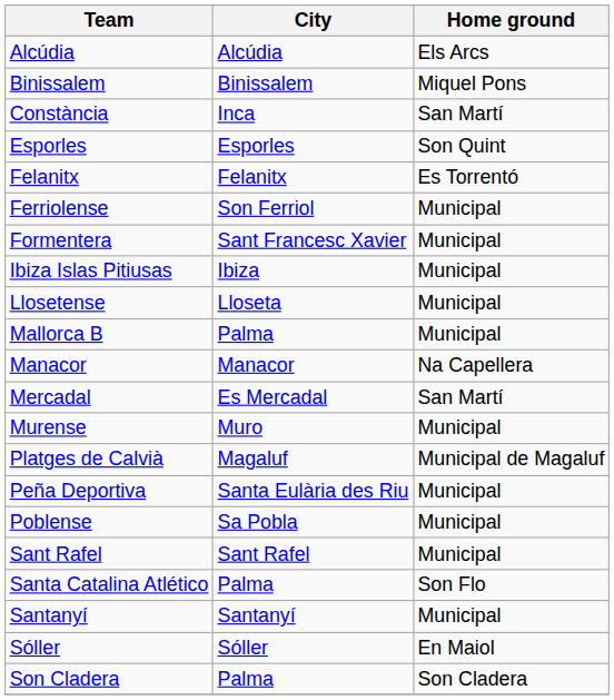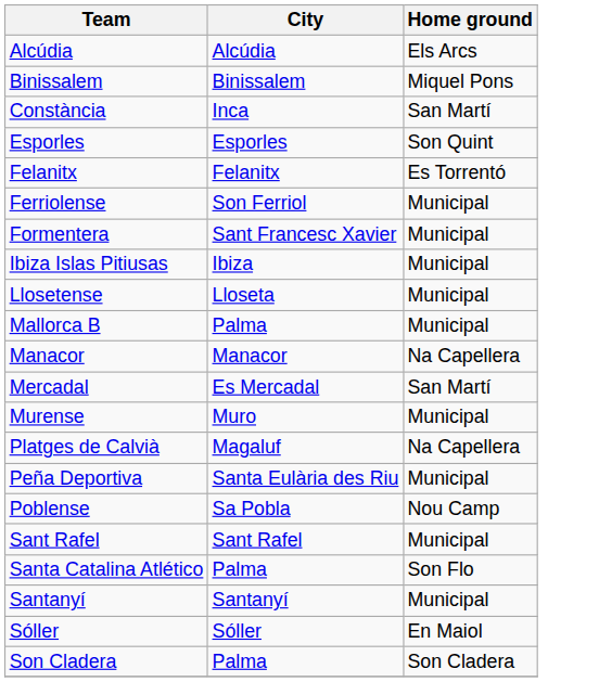Platges de Calvià | Home ground: Municipal de Magaluf -> Na Capellera
Poblense | Home ground: Municipal -> Nou Camp
